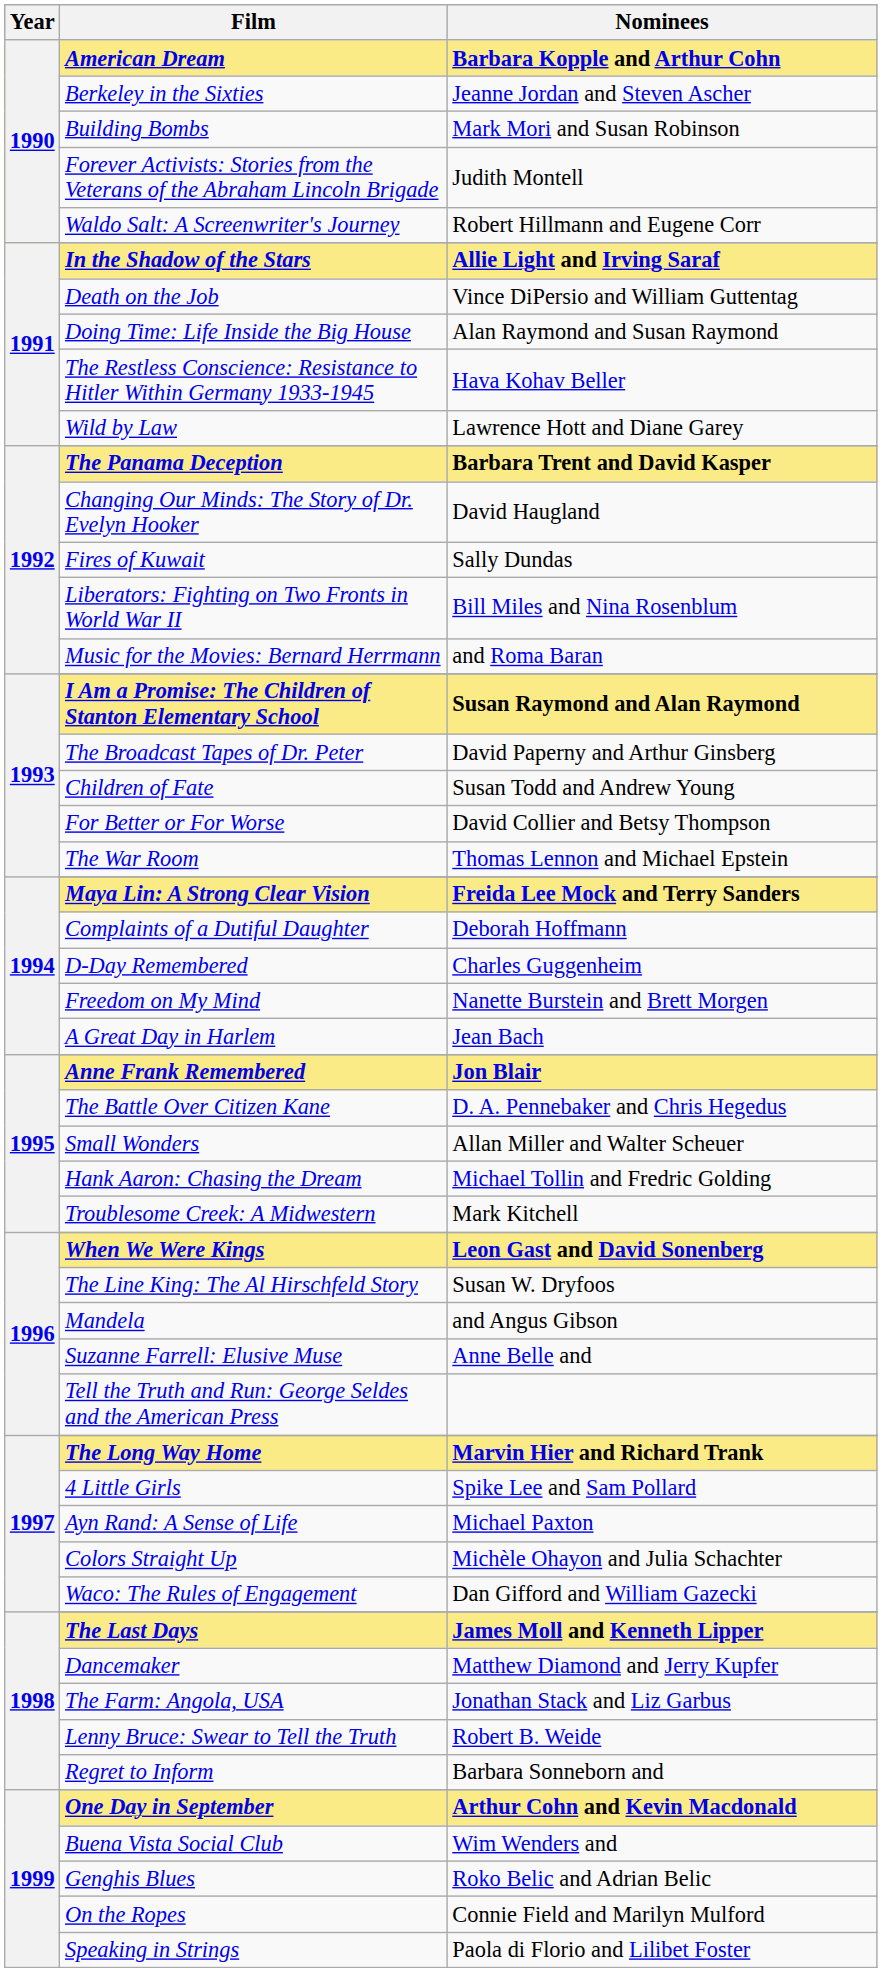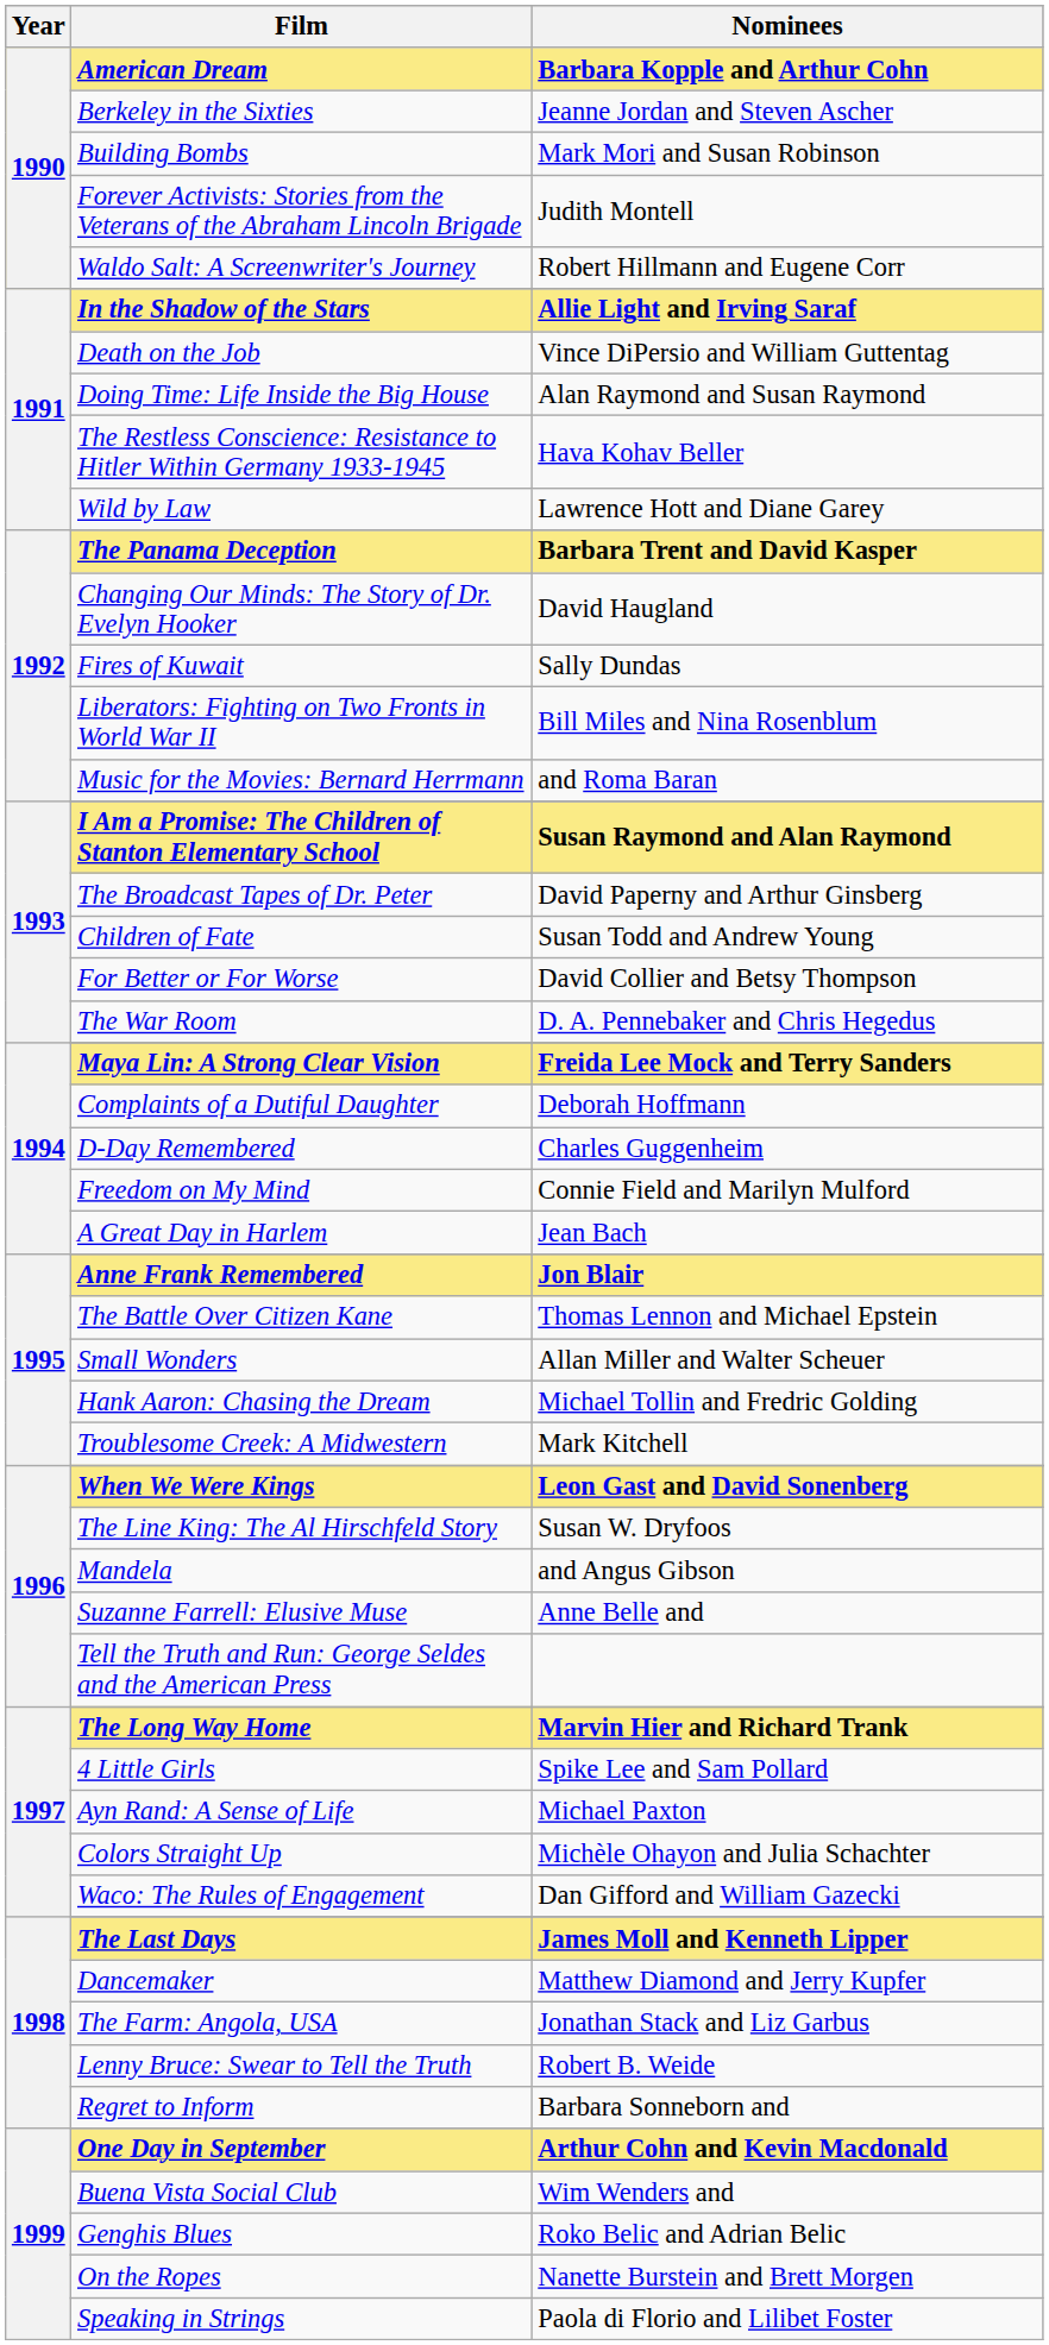The War Room | Nominees: Thomas Lennon and Michael Epstein -> D. A. Pennebaker and Chris Hegedus
Freedom on My Mind | Nominees: Nanette Burstein and Brett Morgen -> Connie Field and Marilyn Mulford
The Battle Over Citizen Kane | Nominees: D. A. Pennebaker and Chris Hegedus -> Thomas Lennon and Michael Epstein
On the Ropes | Nominees: Connie Field and Marilyn Mulford -> Nanette Burstein and Brett Morgen
